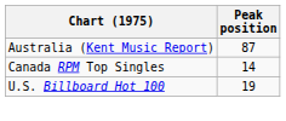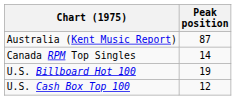+ row: U.S. Cash Box Top 100 | 12
